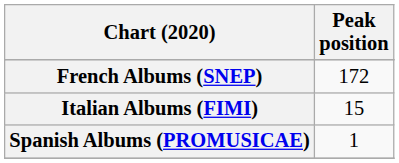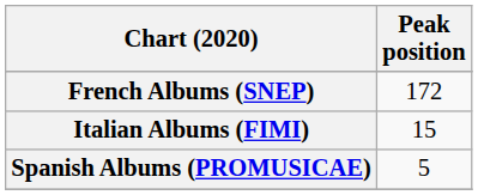Spanish Albums (PROMUSICAE) | Peak position: 1 -> 5
